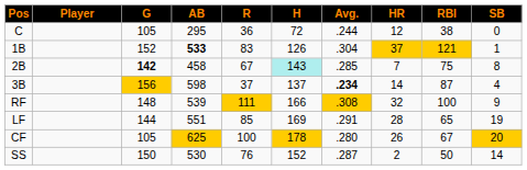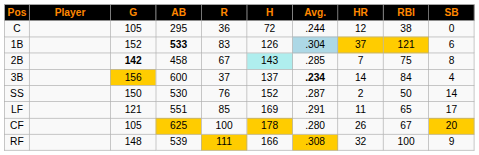1B | Avg.: no background -> lightblue background
1B | SB: 1 -> 6
3B | AB: 598 -> 600
3B | RBI: 87 -> 84
rows swapped: SS <-> RF
LF | G: 144 -> 121
LF | HR: 28 -> 11
LF | SB: 19 -> 17
